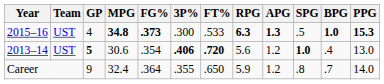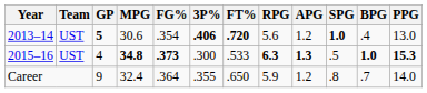rows swapped: 2013–14 <-> 2015–16
